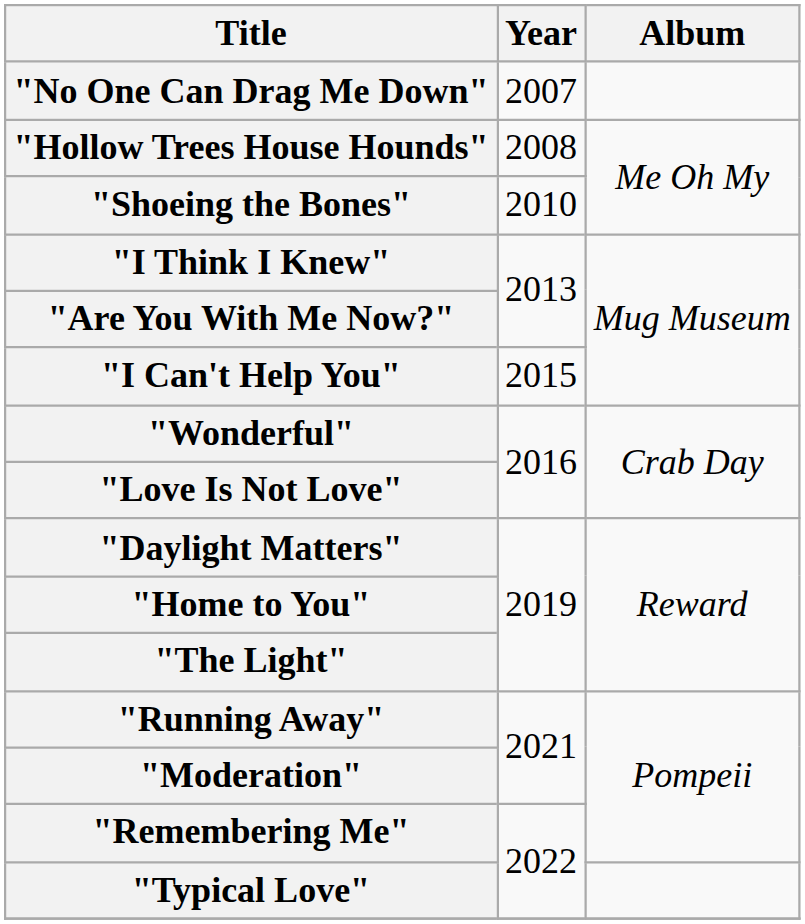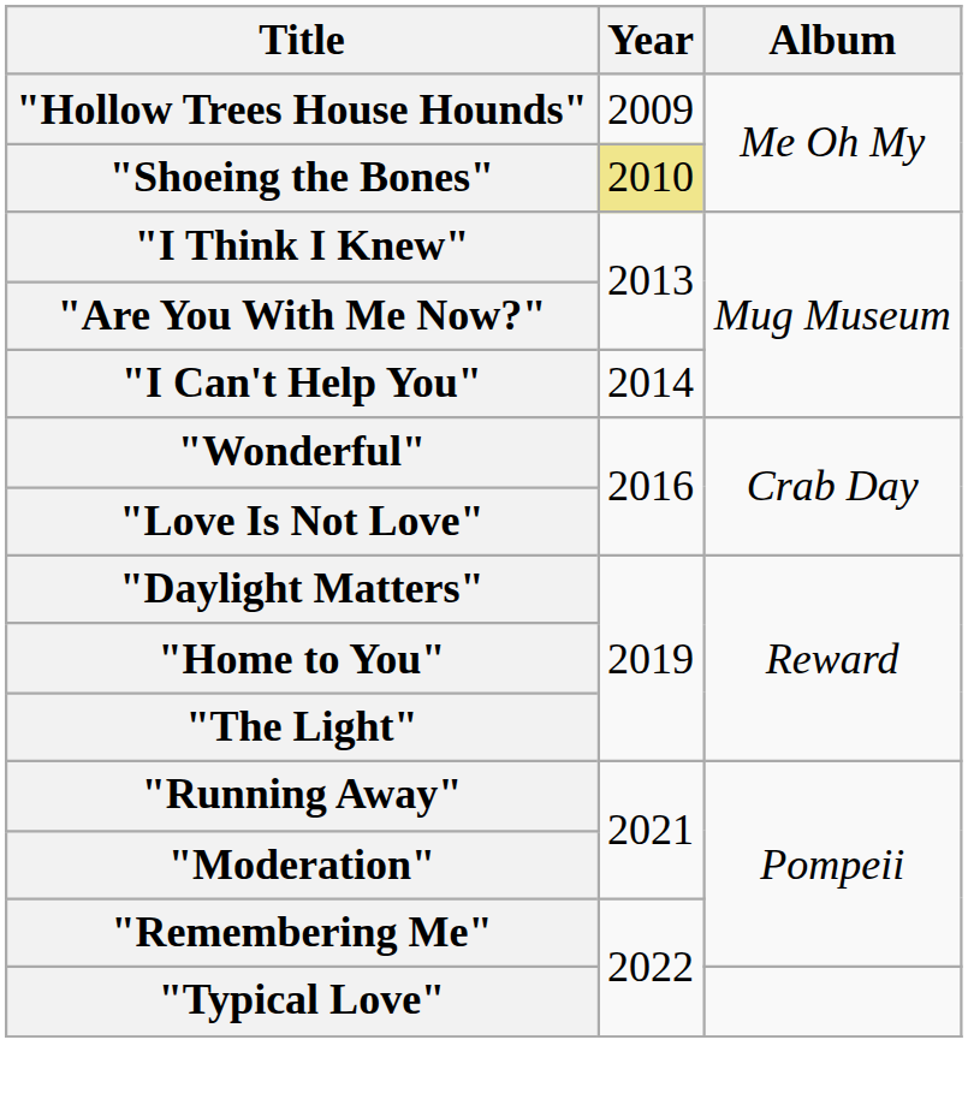- row: "No One Can Drag Me Down" | 2007
"Hollow Trees House Hounds" | Year: 2008 -> 2009
"Shoeing the Bones" | Year: no background -> khaki background
"I Can't Help You" | Year: 2015 -> 2014
